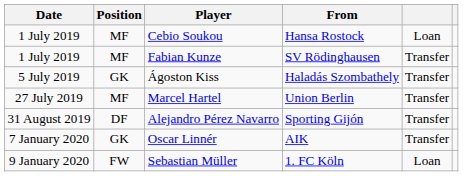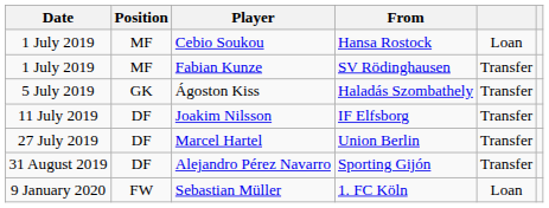+ row: 11 July 2019 | DF | Joakim Nilsson | IF Elfsborg | Transfer
Marcel Hartel | Position: MF -> DF
- row: 7 January 2020 | GK | Oscar Linnér | AIK | Transfer
